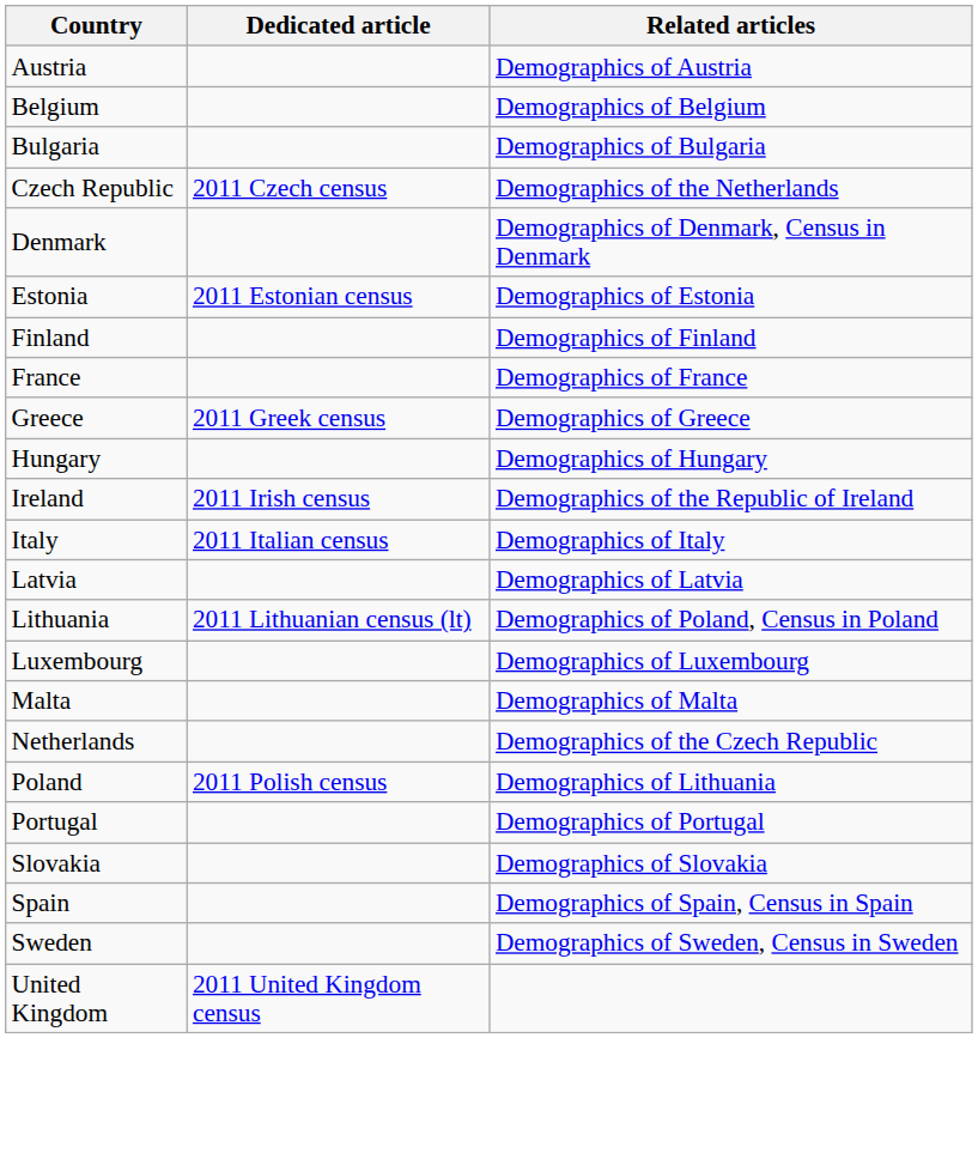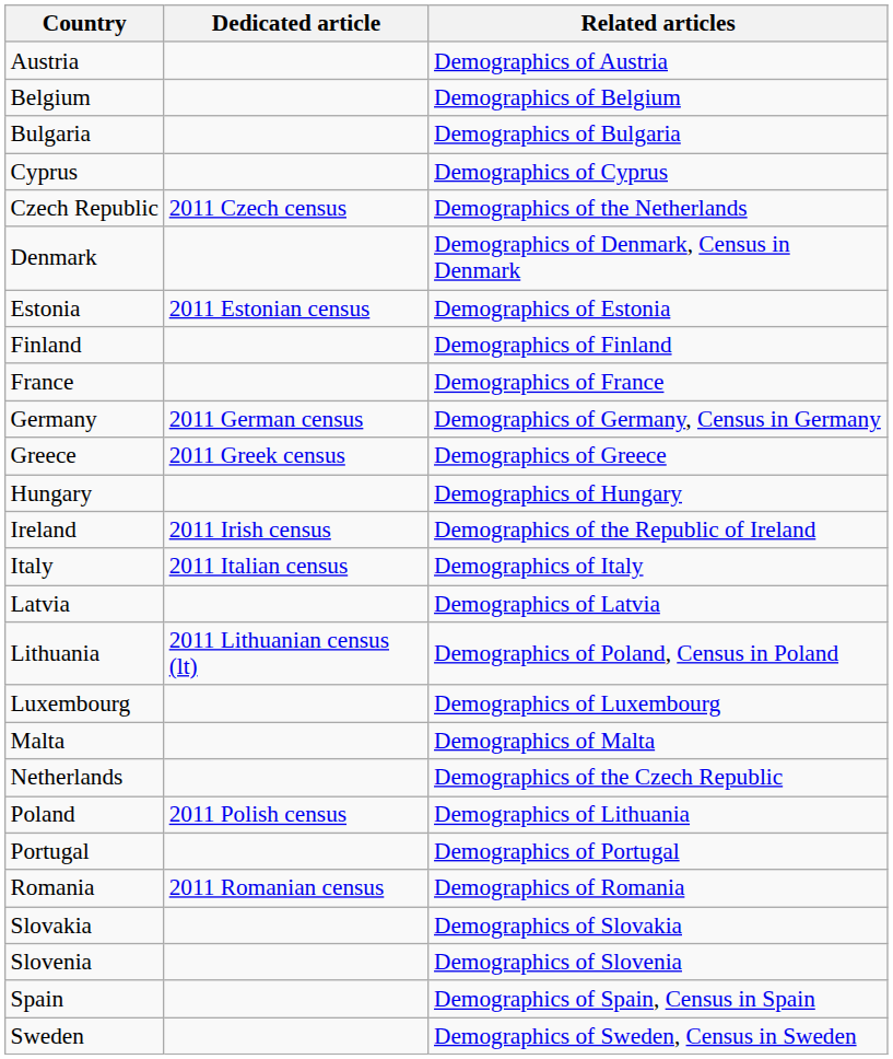+ row: Cyprus | Demographics of Cyprus
+ row: Germany | 2011 German census | Demographics of Germany, Census in Germany
+ row: Romania | 2011 Romanian census | Demographics of Romania
+ row: Slovenia | Demographics of Slovenia
- row: United Kingdom | 2011 United Kingdom census
